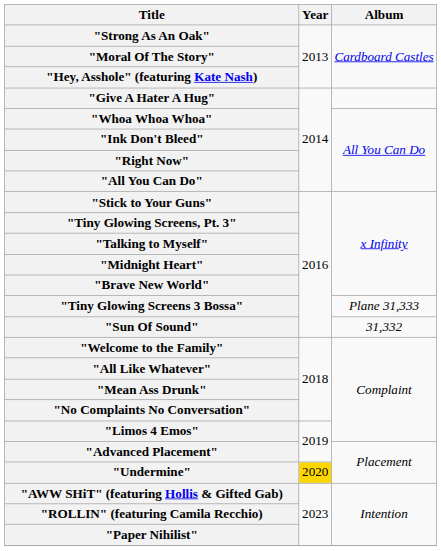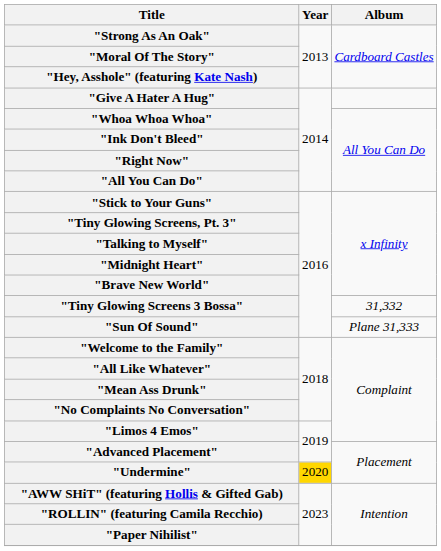"Tiny Glowing Screens 3 Bossa" | Album: Plane 31,333 -> 31,332
"Sun Of Sound" | Album: 31,332 -> Plane 31,333
